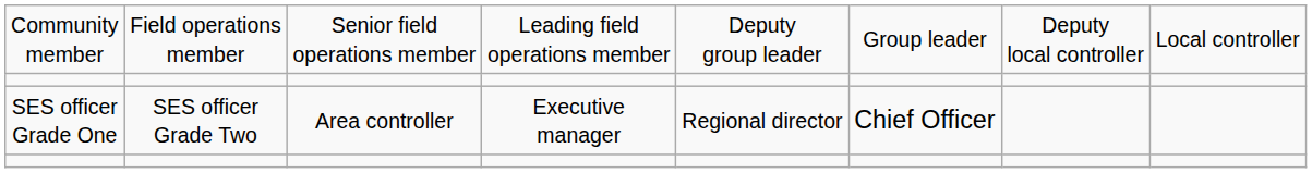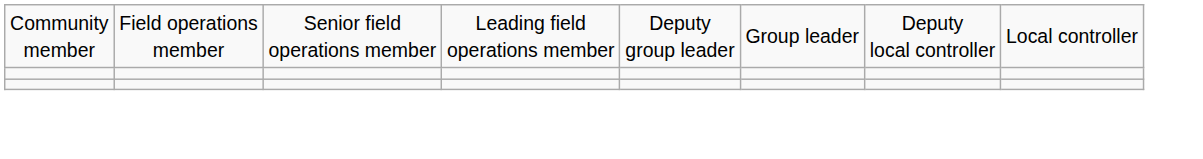- row: SES officer Grade One | SES officer Grade Two | Area controller | Executive manager | Regional director | Chief Officer
